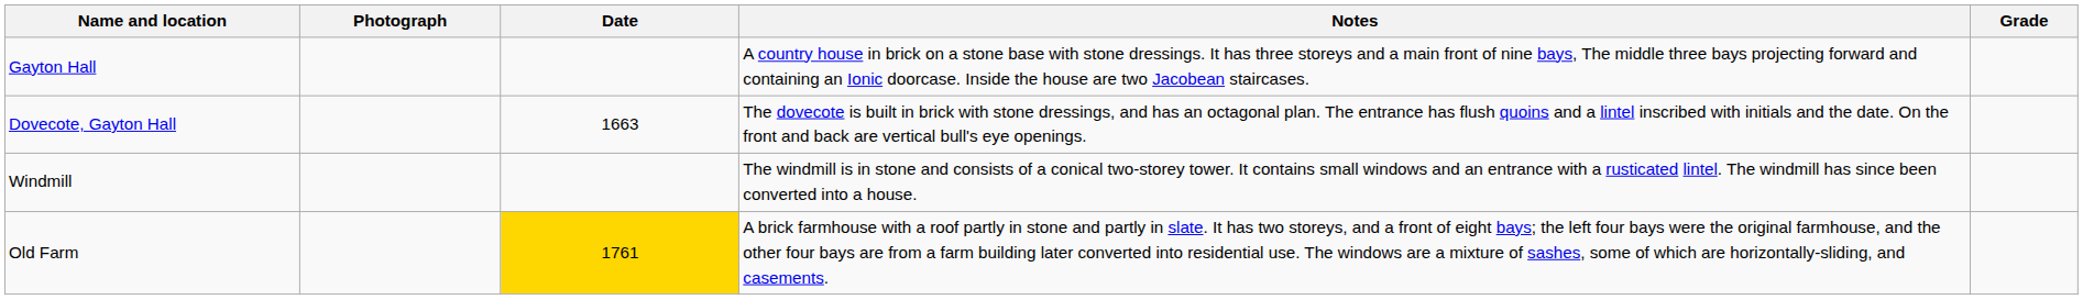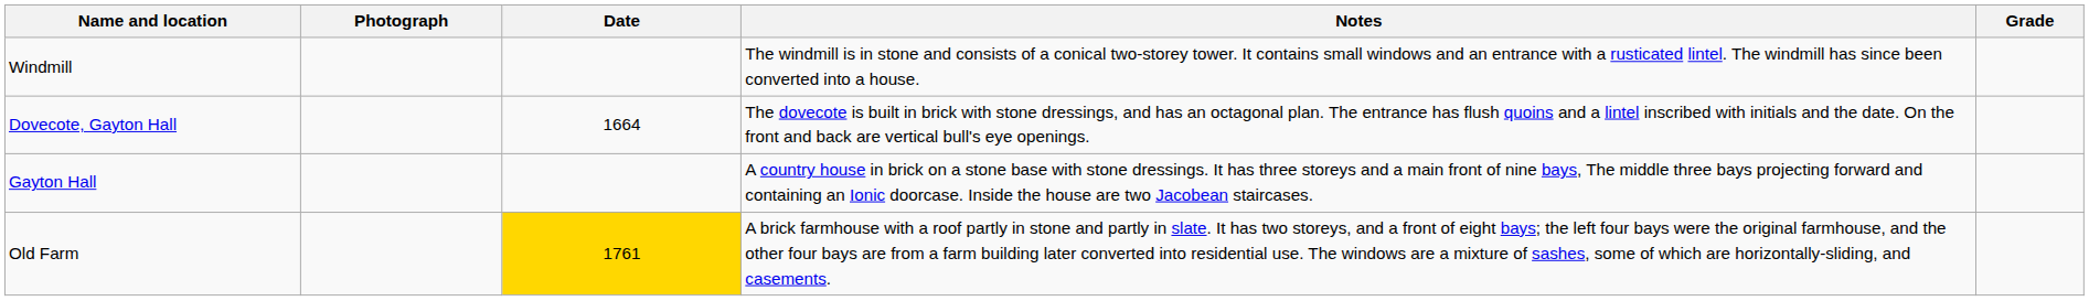rows swapped: Gayton Hall <-> Windmill
Dovecote, Gayton Hall | Date: 1663 -> 1664
